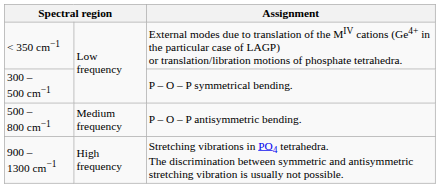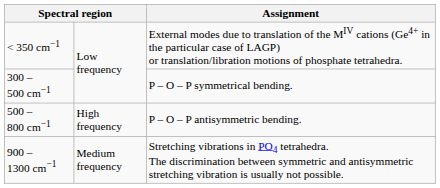500 – 800 cm−1 | column 2: Medium frequency -> High frequency
900 – 1300 cm−1 | column 2: High frequency -> Medium frequency
